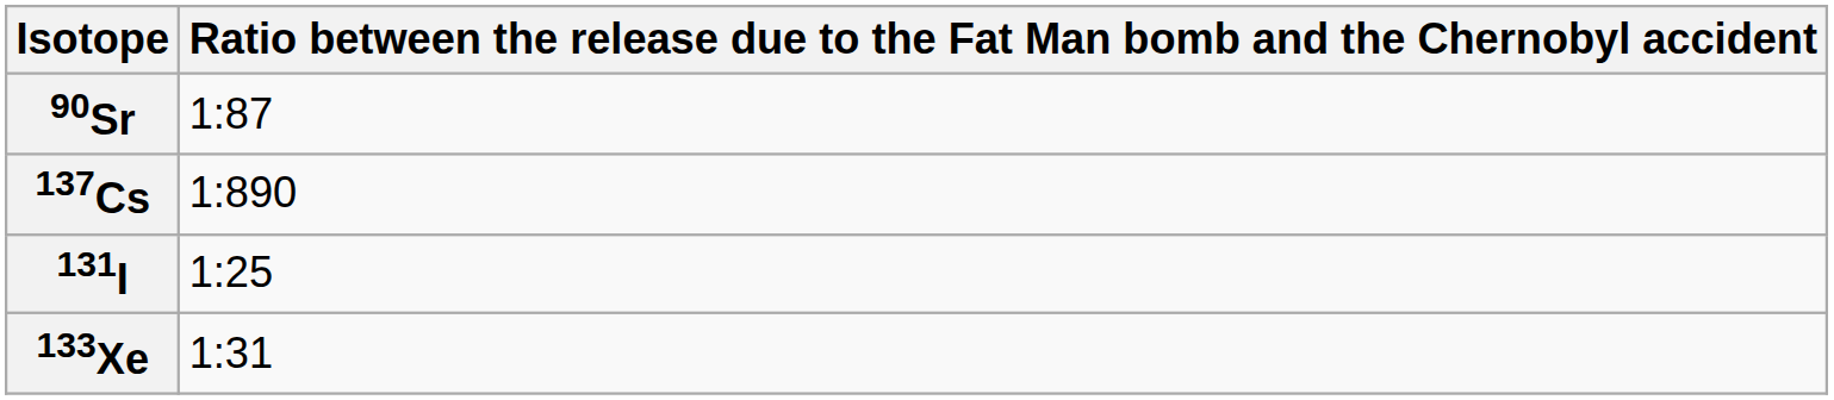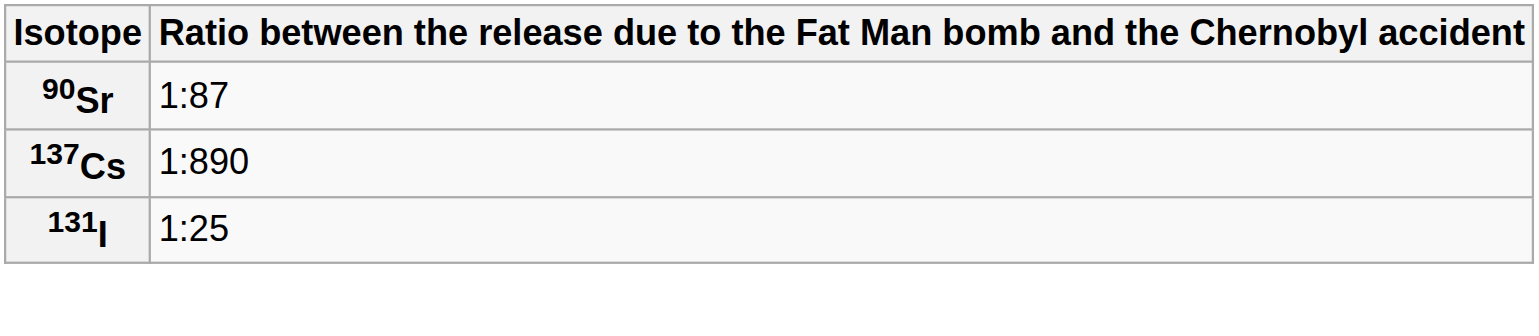- row: 133Xe | 1:31
